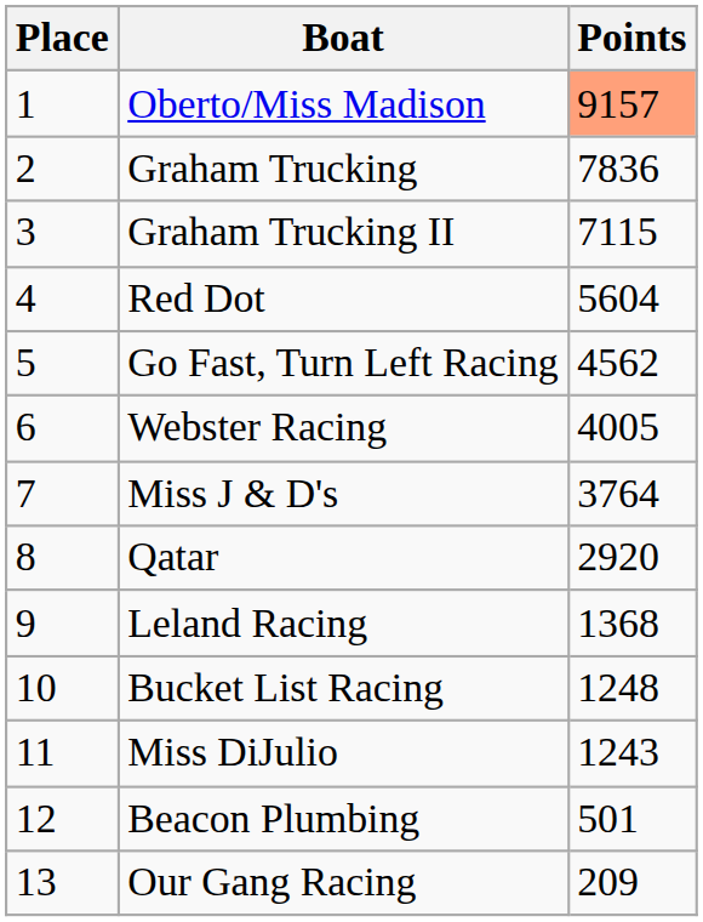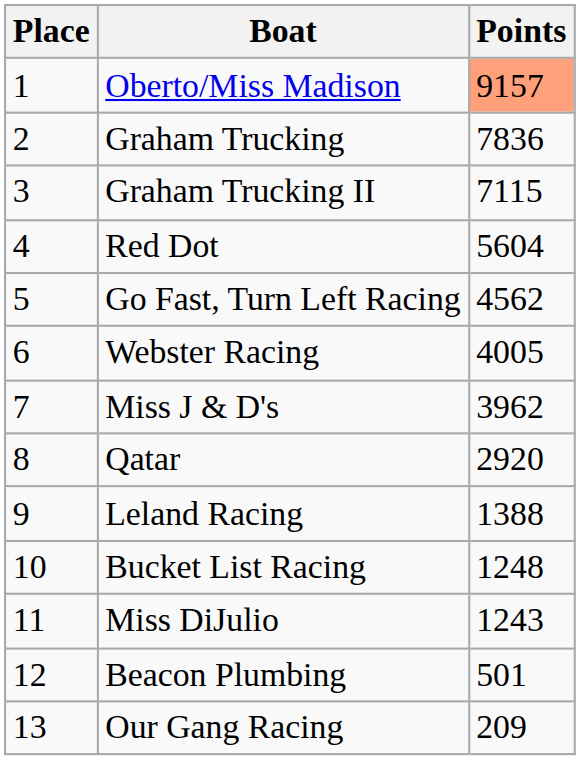Miss J & D's | Points: 3764 -> 3962
Leland Racing | Points: 1368 -> 1388
